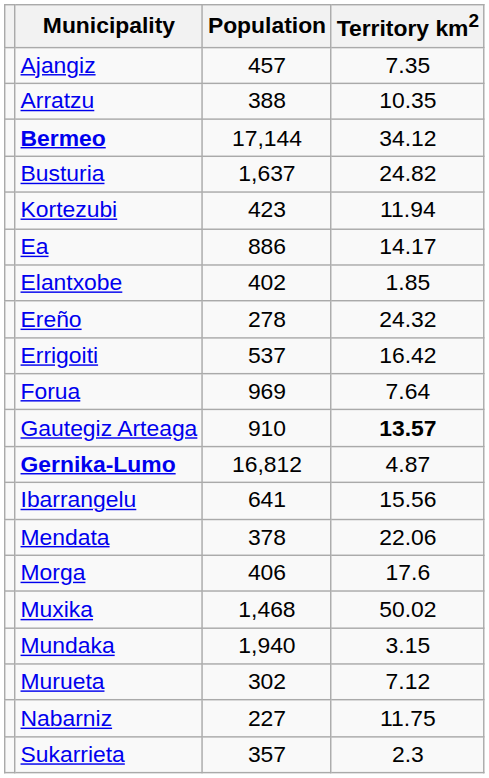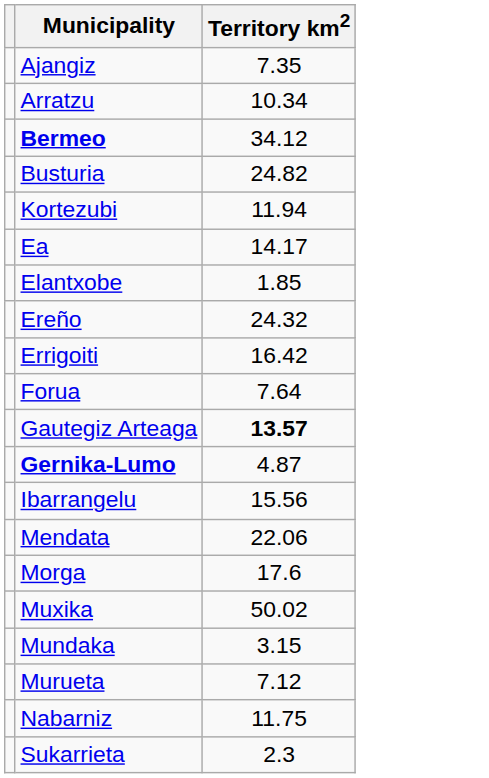- column: Population | 457 | 388 | 17,144 | 1,637 | 423 | 886 | 402 | 278 | 537 | 969 | 910 | 16,812 | 641 | 378 | 406 | 1,468 | 1,940 | 302 | 227 | 357
Arratzu | Territory km2: 10.35 -> 10.34
